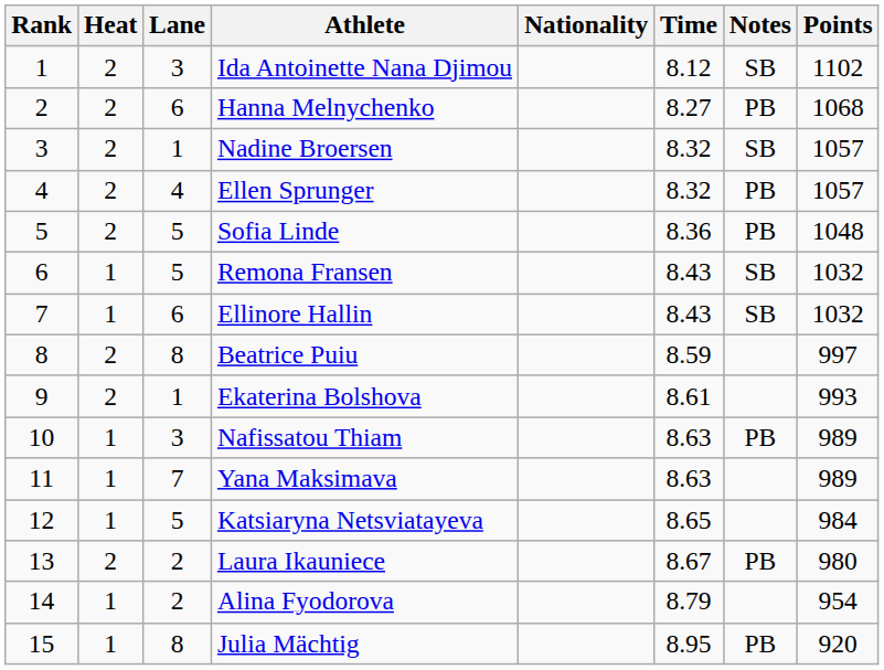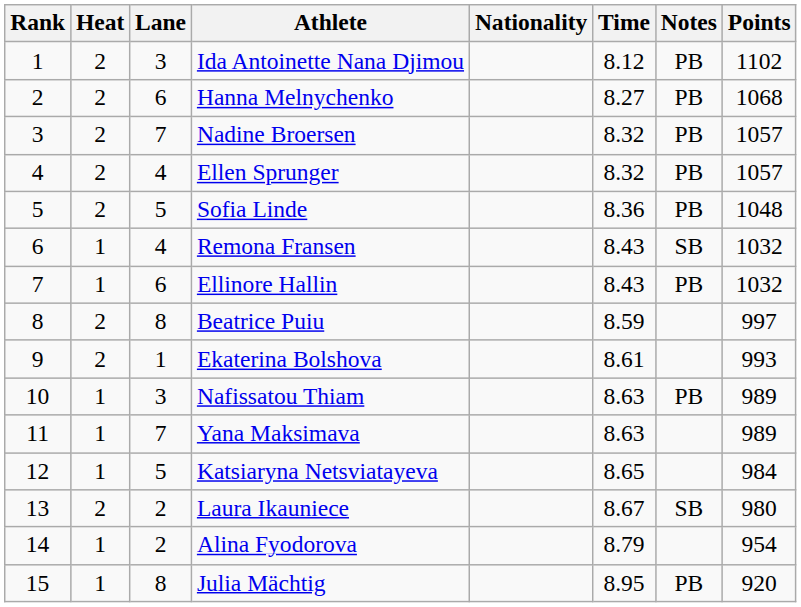Ida Antoinette Nana Djimou | Notes: SB -> PB
Nadine Broersen | Lane: 1 -> 7
Nadine Broersen | Notes: SB -> PB
Remona Fransen | Lane: 5 -> 4
Ellinore Hallin | Notes: SB -> PB
Laura Ikauniece | Notes: PB -> SB
